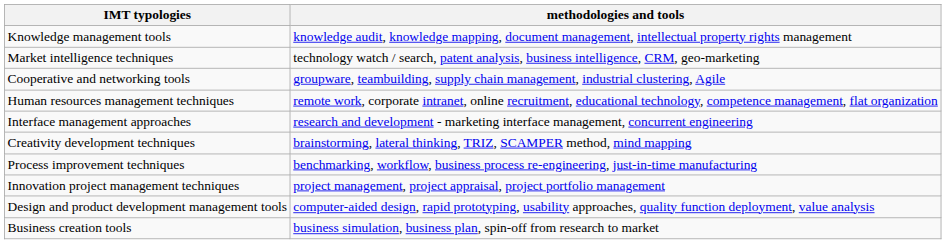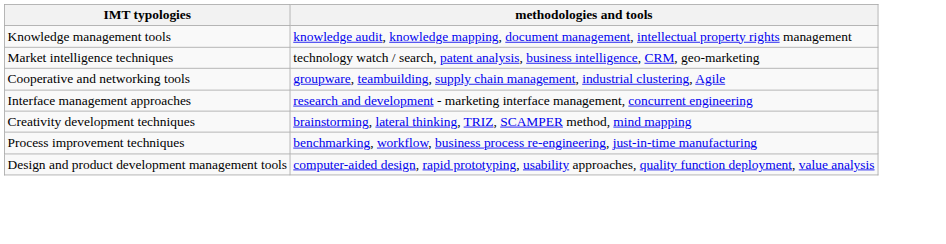- row: Human resources management techniques | remote work, corporate intranet, online recruitment, educational technology, competence management, flat organization
- row: Innovation project management techniques | project management, project appraisal, project portfolio management
- row: Business creation tools | business simulation, business plan, spin-off from research to market
